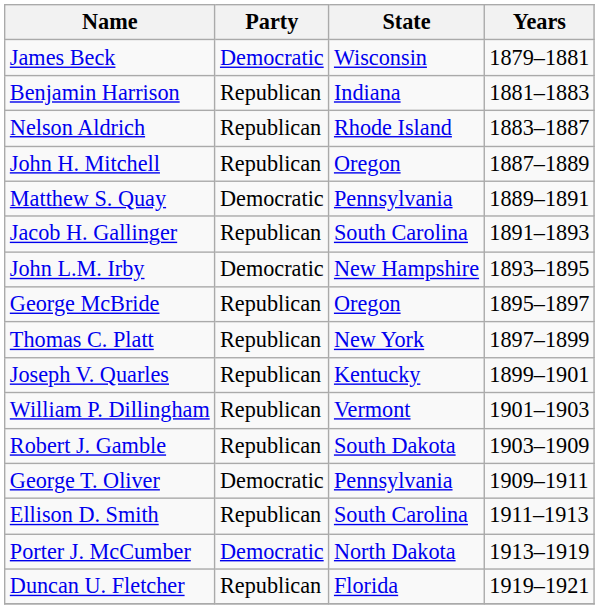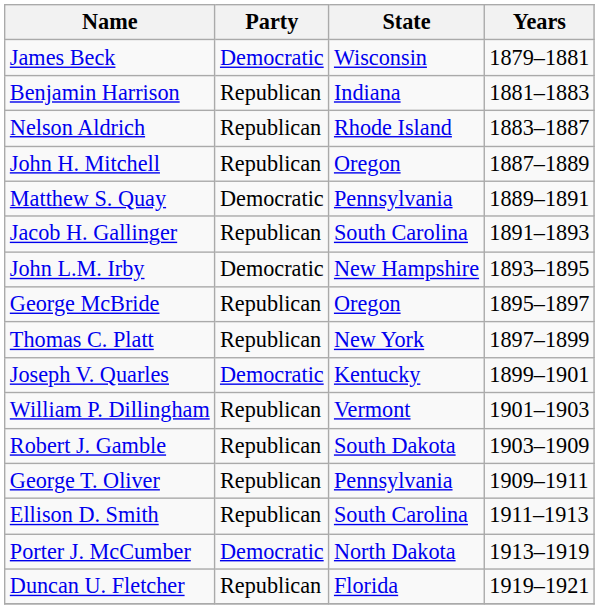Joseph V. Quarles | Party: Republican -> Democratic
George T. Oliver | Party: Democratic -> Republican
